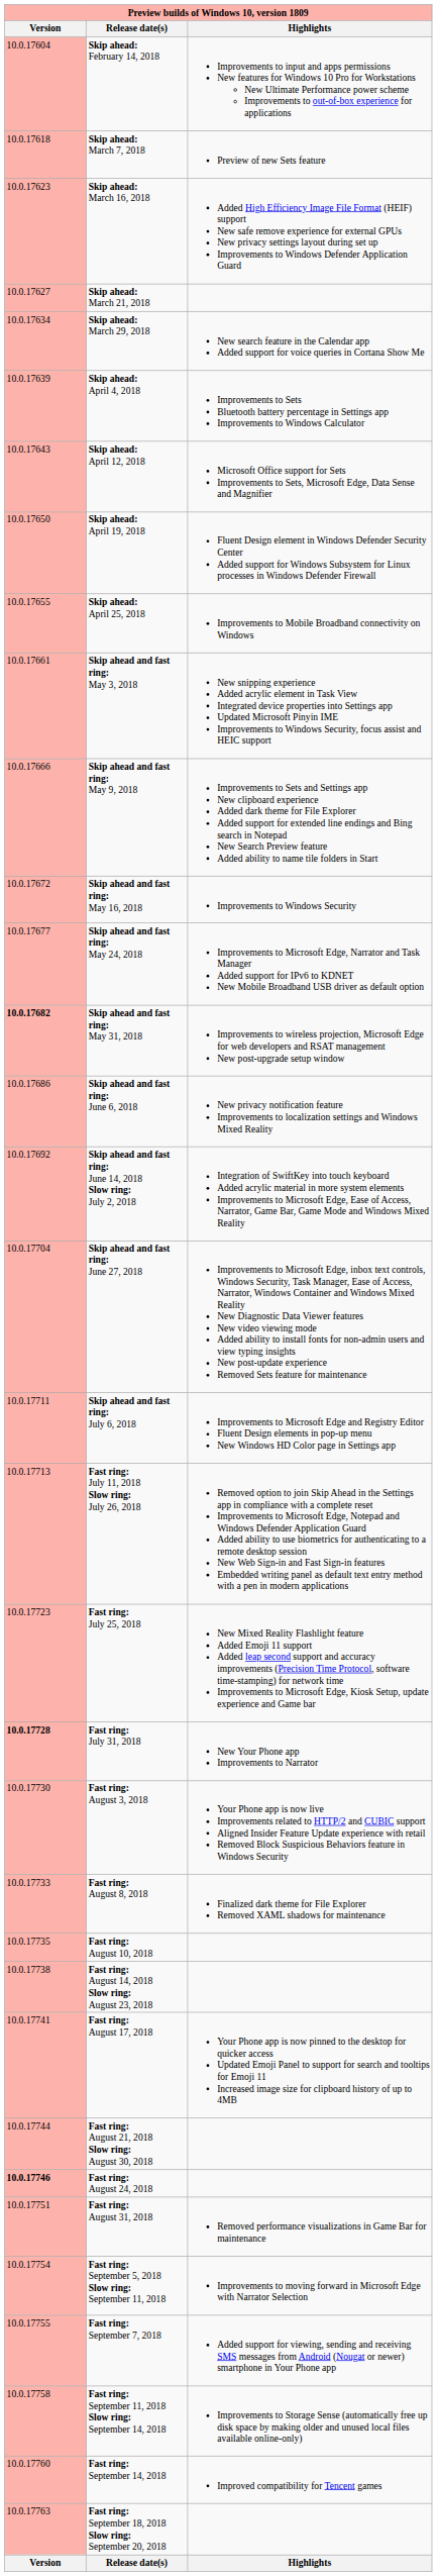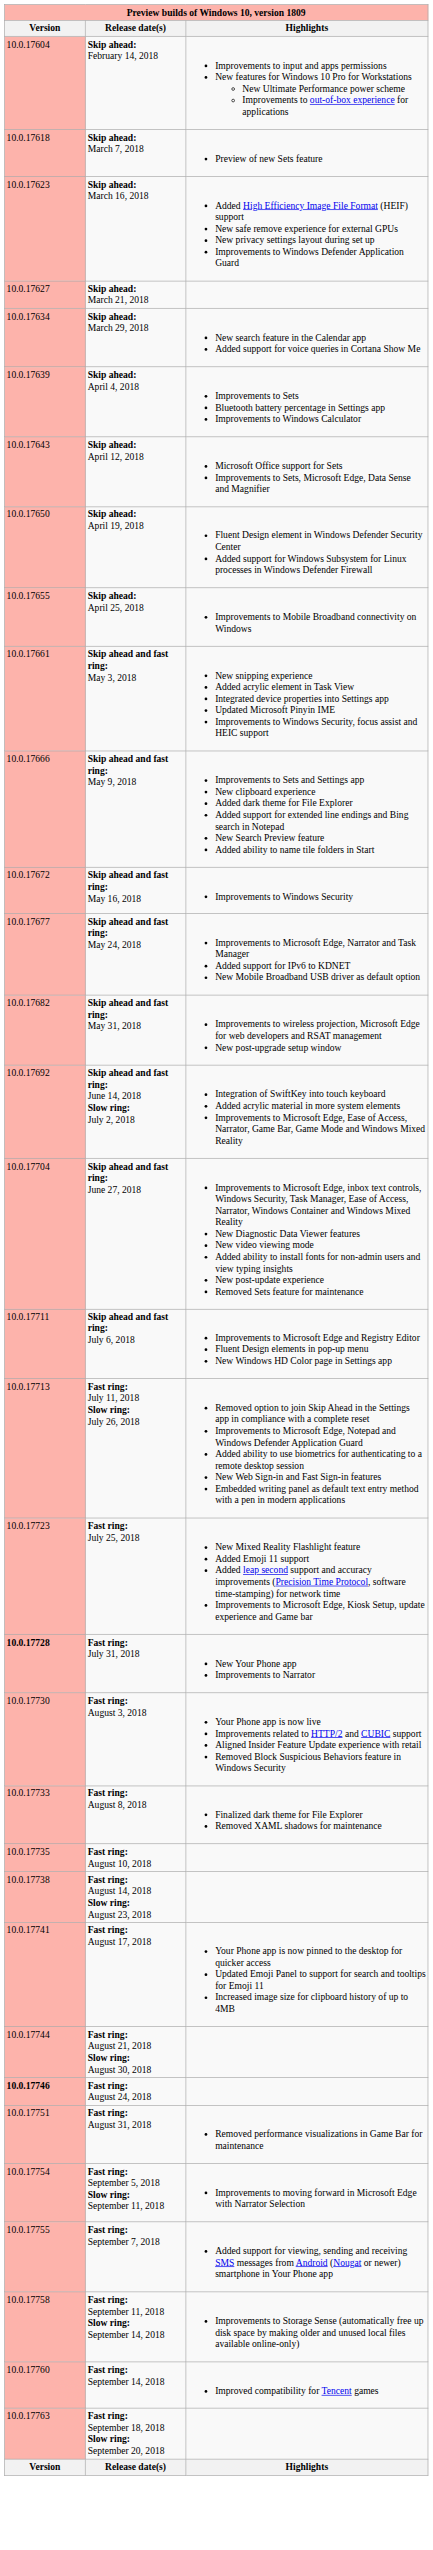Skip ahead and fast ring: May 31, 2018 | Version: bold -> normal
- row: 10.0.17686 | Skip ahead and fast ring: June 6, 2018 | New privacy notification feature Improvements to localization settings and Windows Mixed Reality
